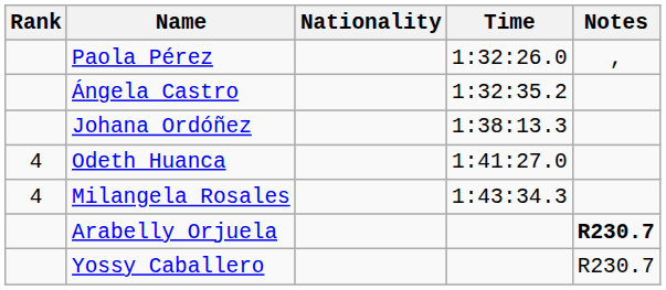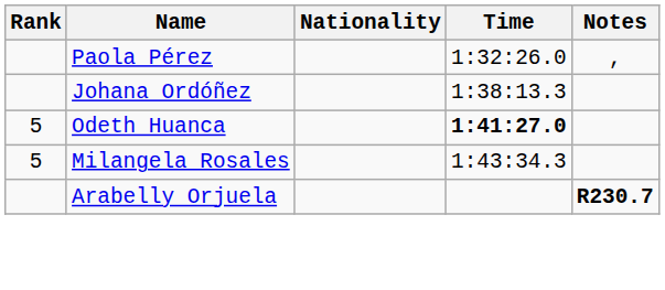- row: Ángela Castro | 1:32:35.2
Odeth Huanca | Rank: 4 -> 5
Odeth Huanca | Time: normal -> bold
Milangela Rosales | Rank: 4 -> 5
- row: Yossy Caballero | R230.7
